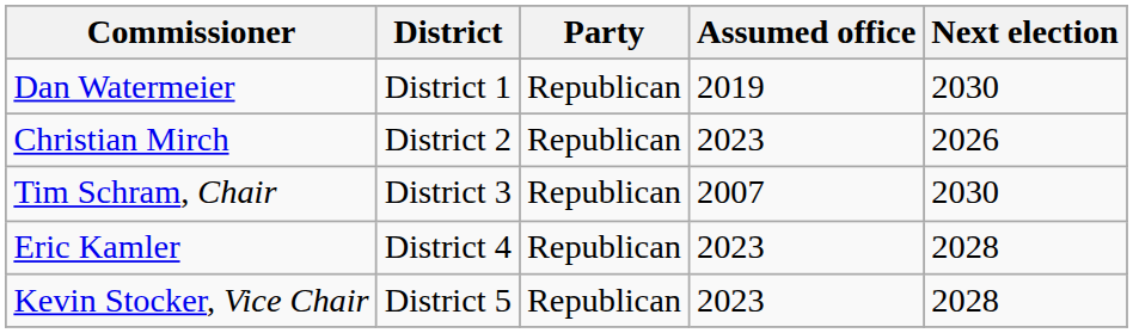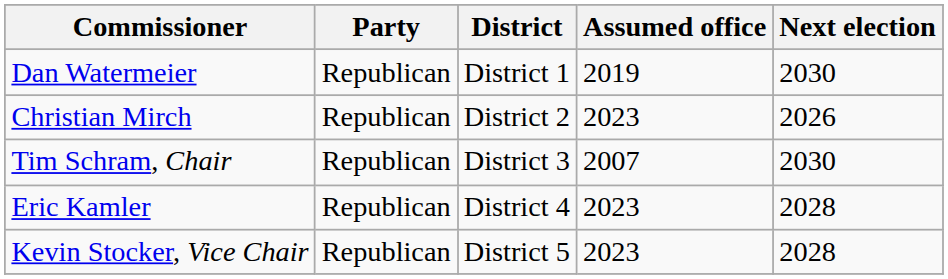columns swapped: District <-> Party
